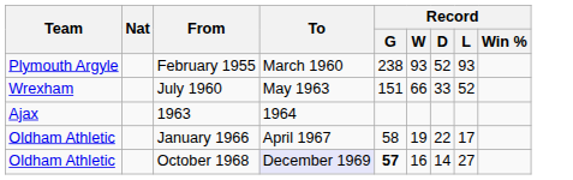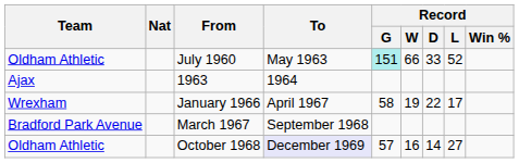- row: Plymouth Argyle | February 1955 | March 1960 | 238 | 93 | 52 | 93
July 1960 | Team: Wrexham -> Oldham Athletic
July 1960 | Record / G: no background -> paleturquoise background
January 1966 | Team: Oldham Athletic -> Wrexham
+ row: Bradford Park Avenue | March 1967 | September 1968
October 1968 | Record / G: bold -> normal
